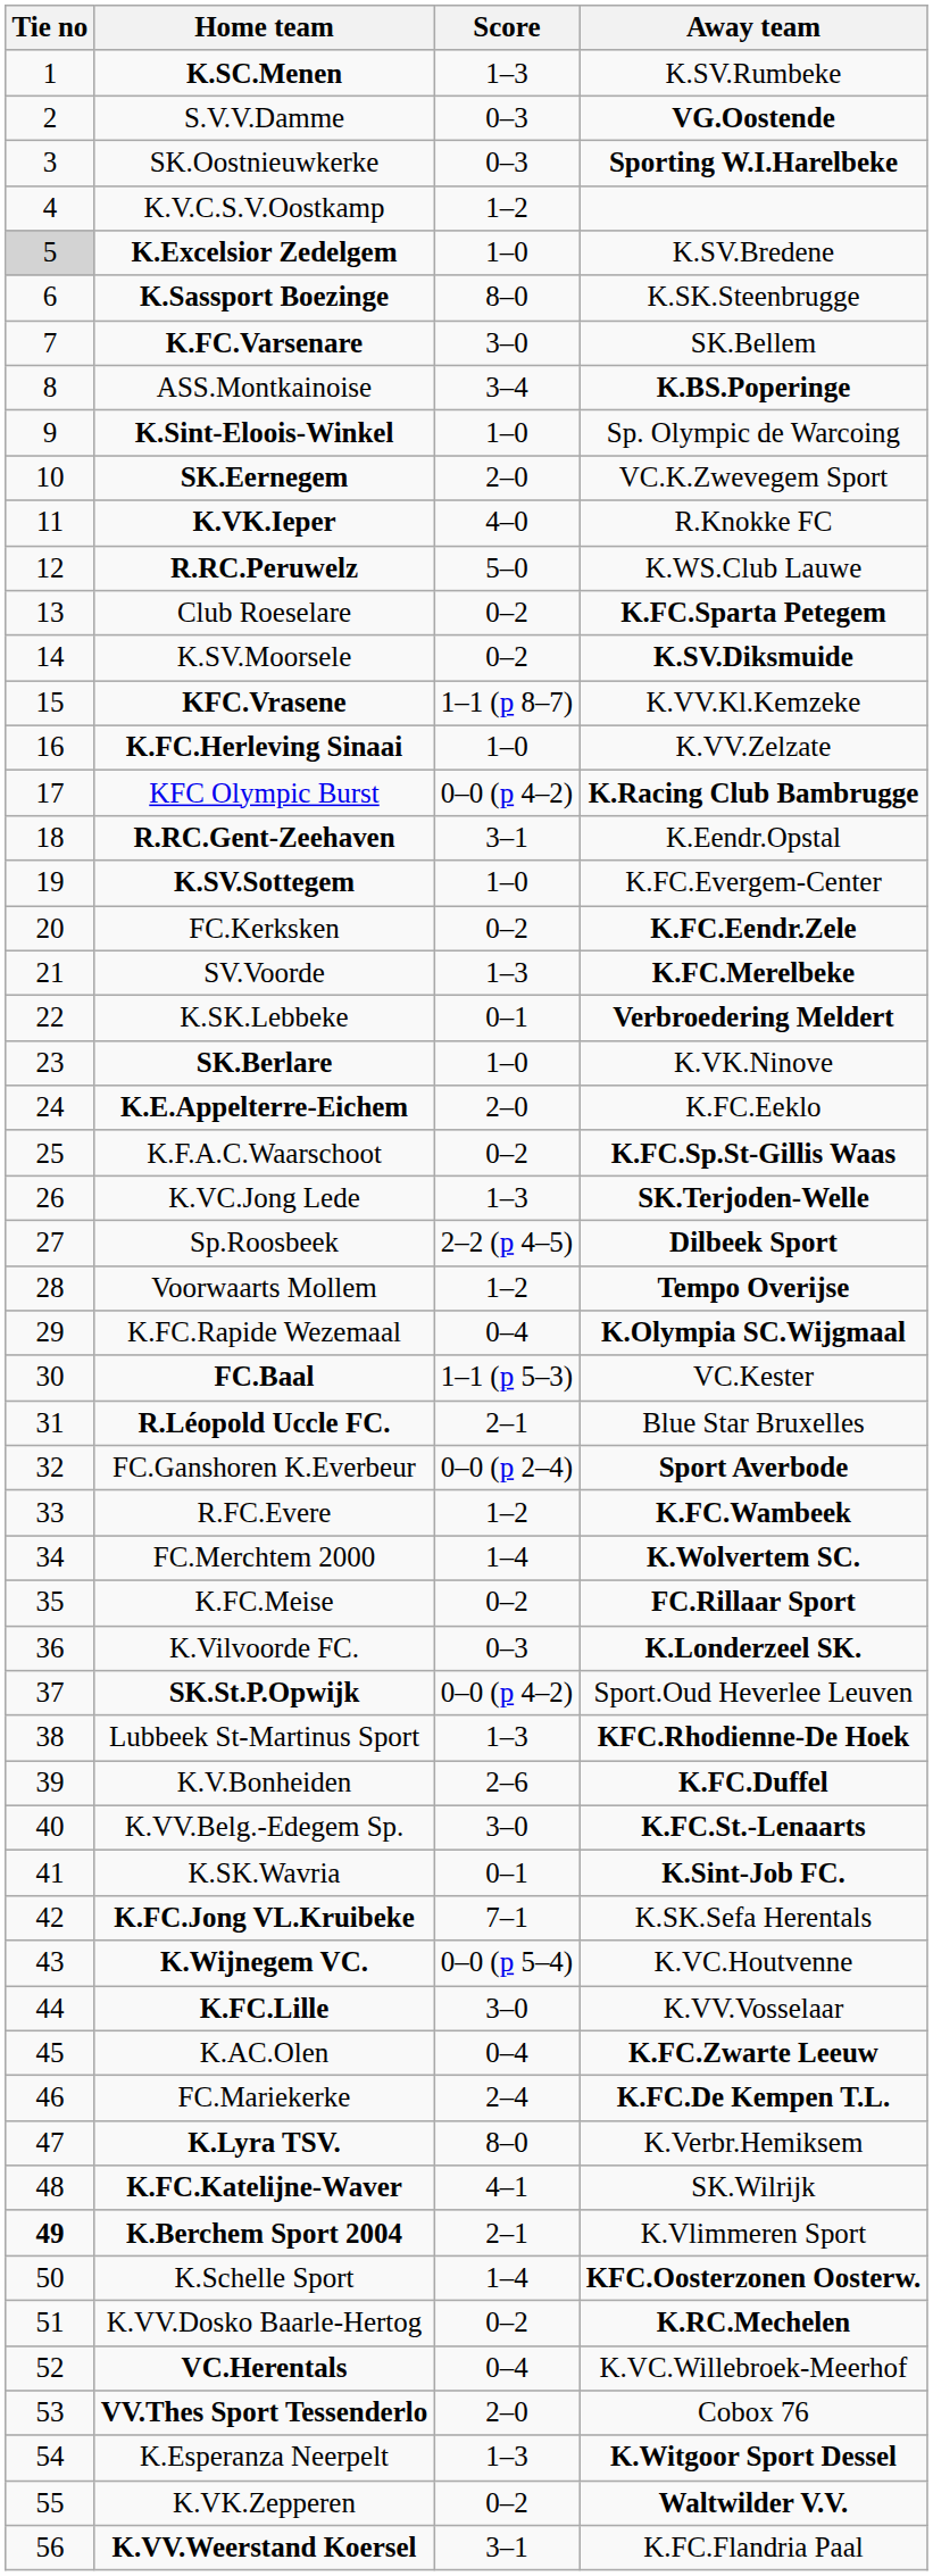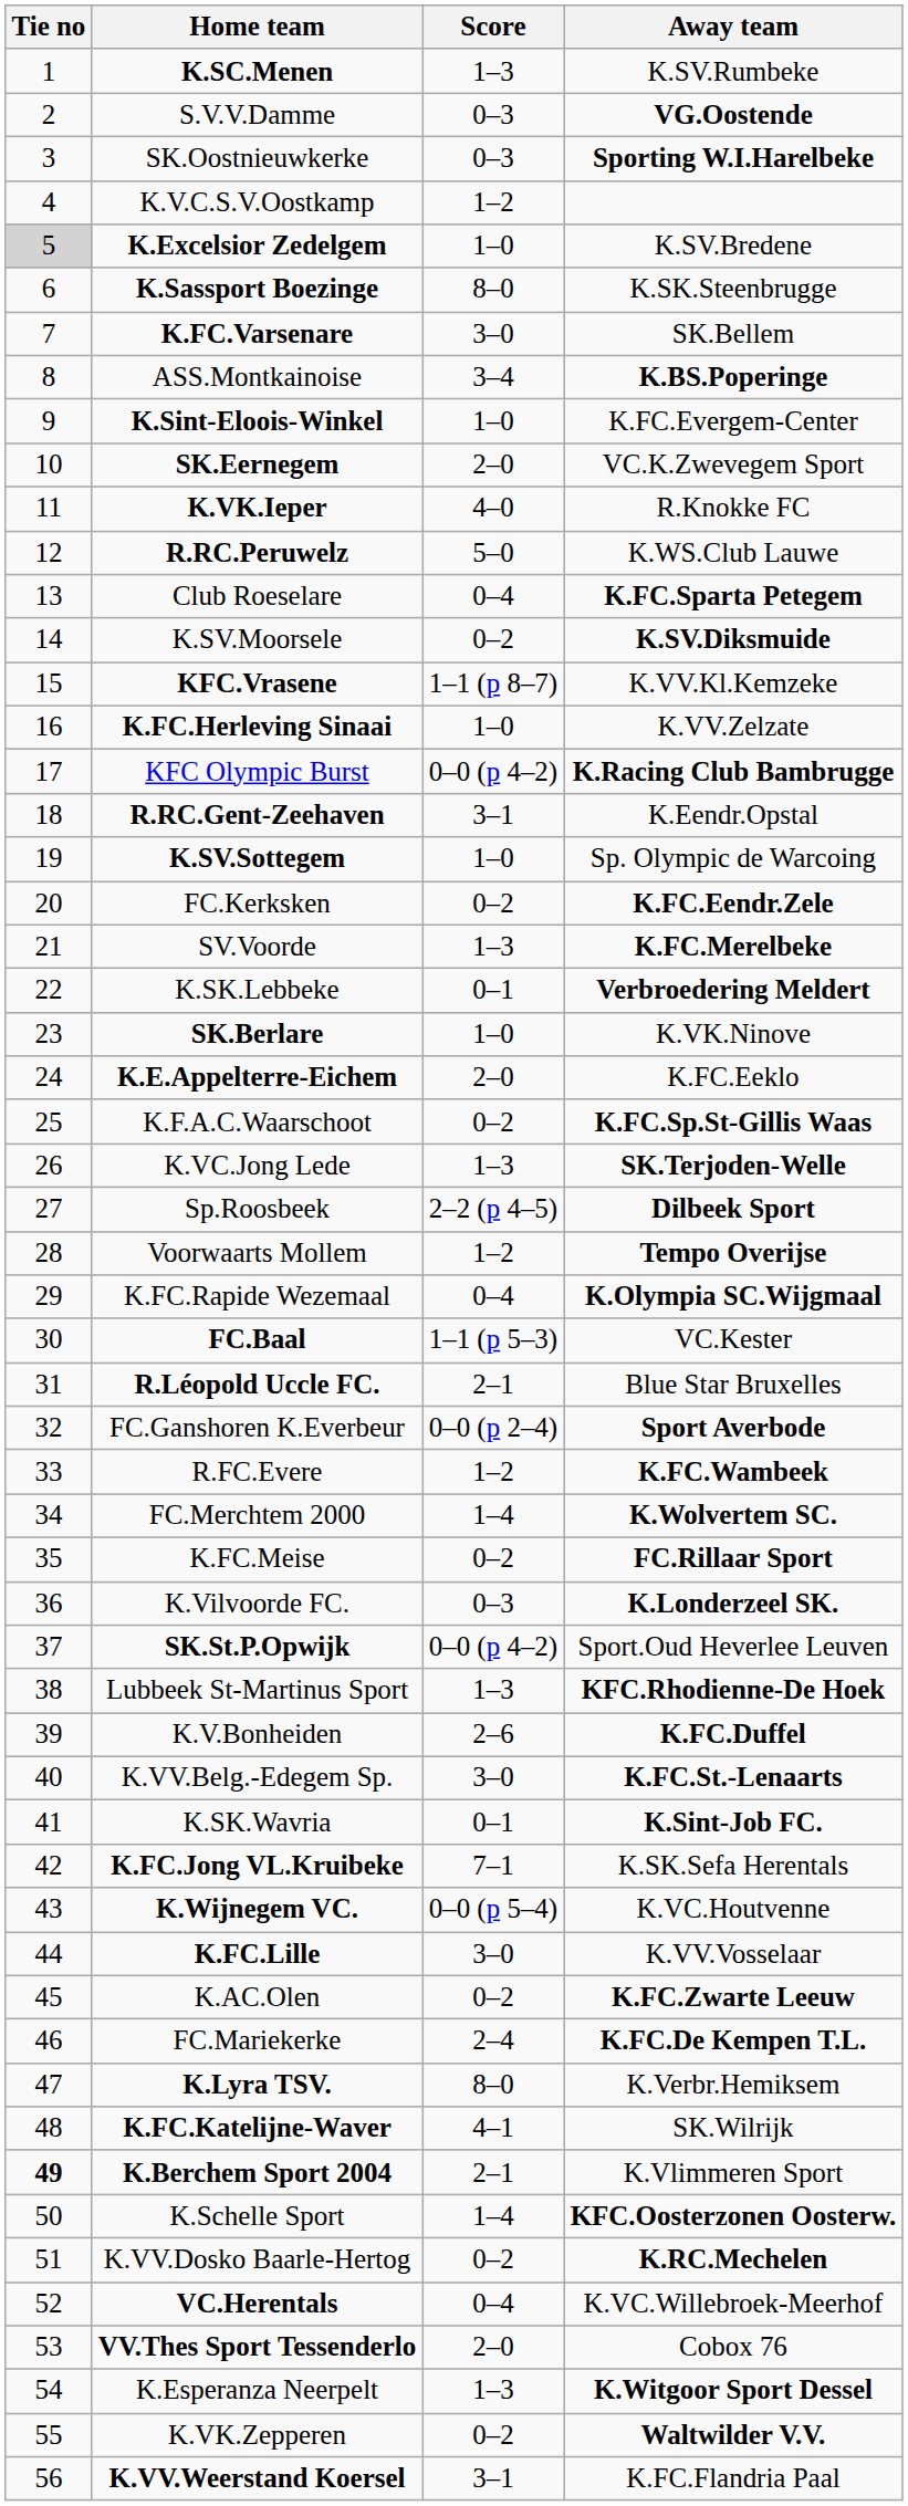K.Sint-Eloois-Winkel | Away team: Sp. Olympic de Warcoing -> K.FC.Evergem-Center
Club Roeselare | Score: 0–2 -> 0–4
K.SV.Sottegem | Away team: K.FC.Evergem-Center -> Sp. Olympic de Warcoing
K.AC.Olen | Score: 0–4 -> 0–2
